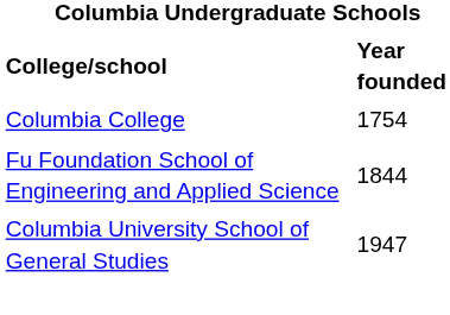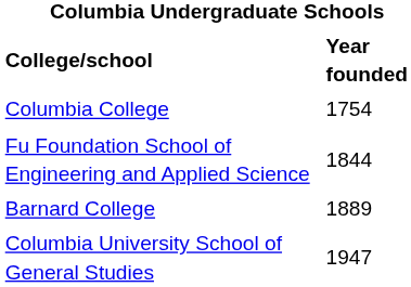+ row: Barnard College | 1889
